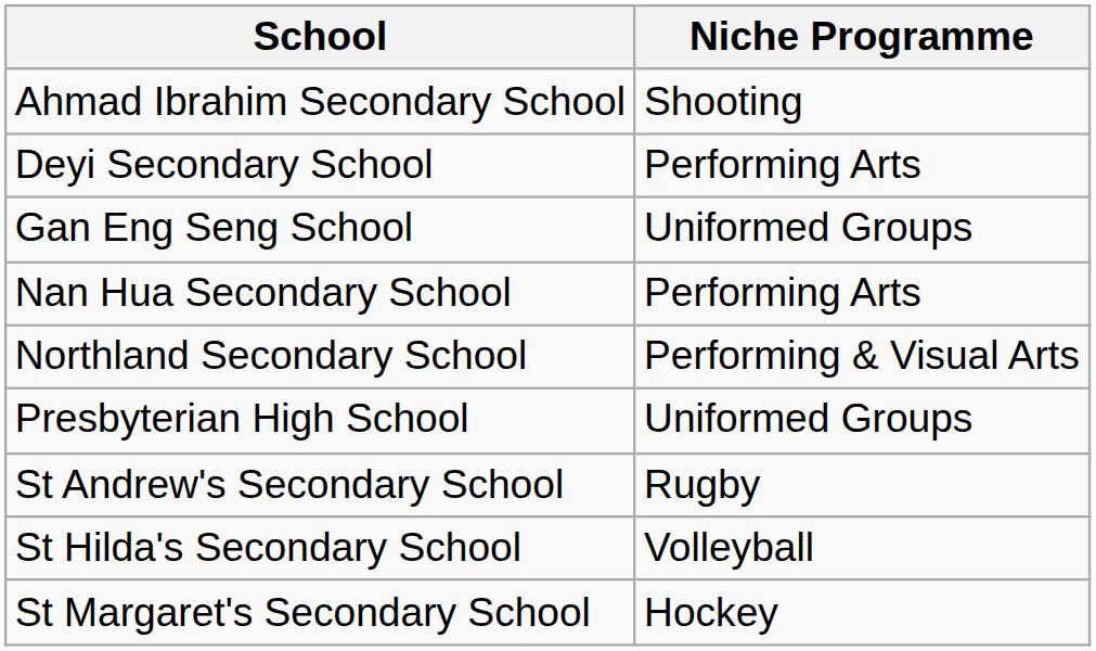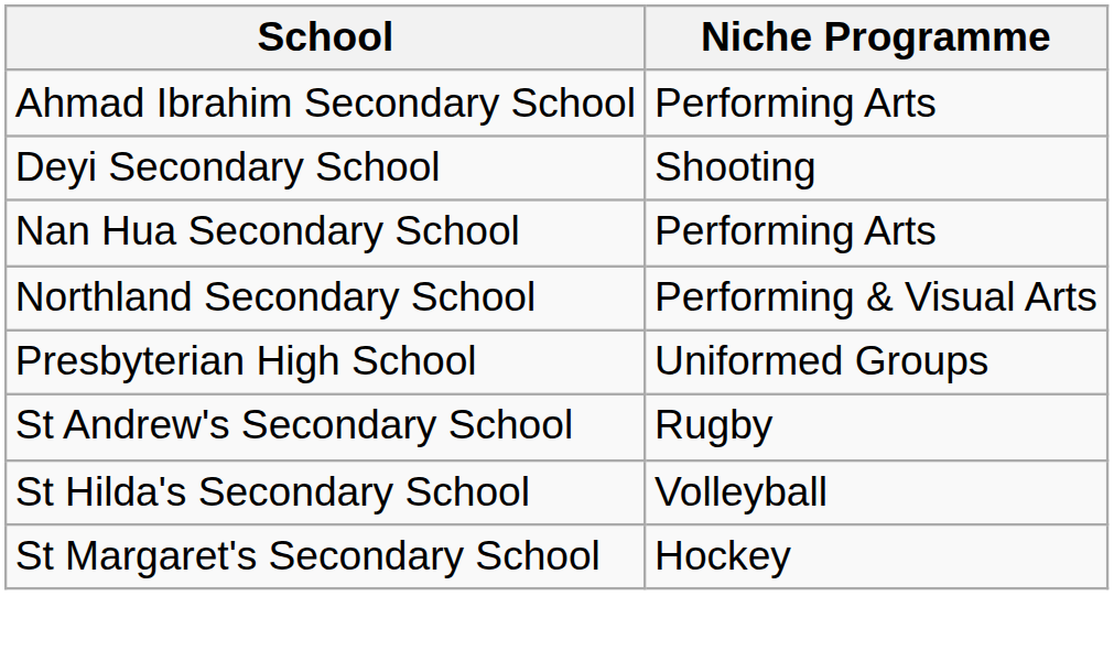Ahmad Ibrahim Secondary School | Niche Programme: Shooting -> Performing Arts
Deyi Secondary School | Niche Programme: Performing Arts -> Shooting
- row: Gan Eng Seng School | Uniformed Groups
